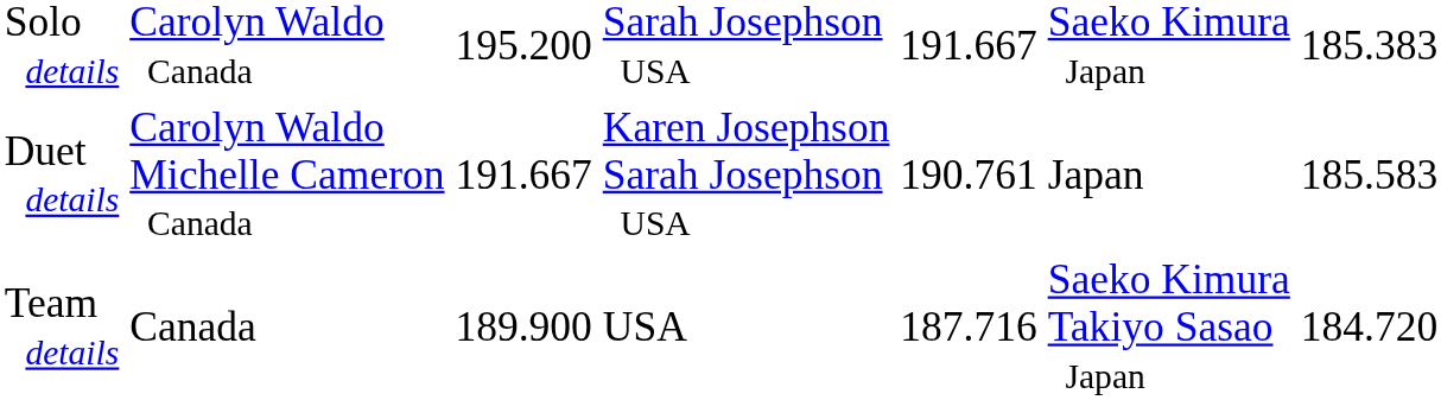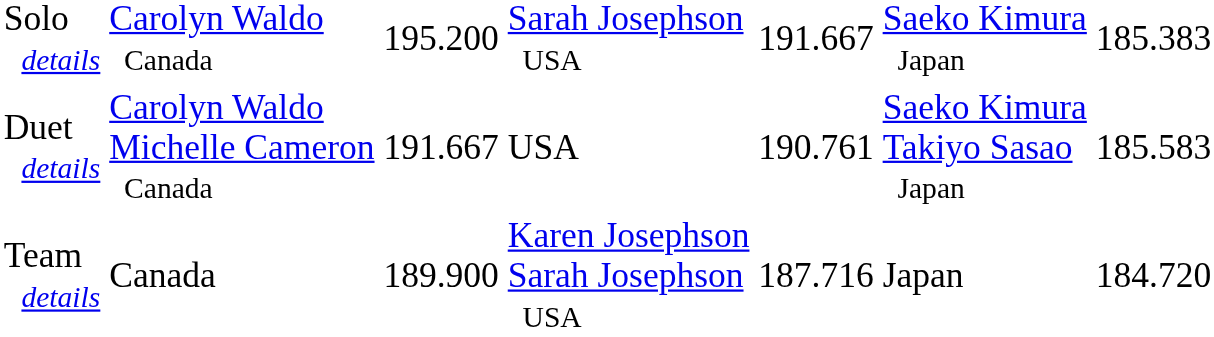Duet details | column 4: Karen Josephson Sarah Josephson USA -> USA
Duet details | column 6: Japan -> Saeko Kimura Takiyo Sasao Japan
Team details | column 4: USA -> Karen Josephson Sarah Josephson USA
Team details | column 6: Saeko Kimura Takiyo Sasao Japan -> Japan
